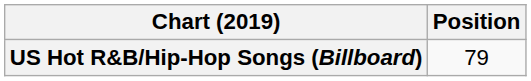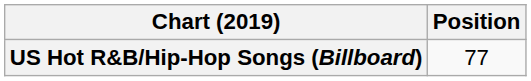US Hot R&B/Hip-Hop Songs (Billboard) | Position: 79 -> 77
